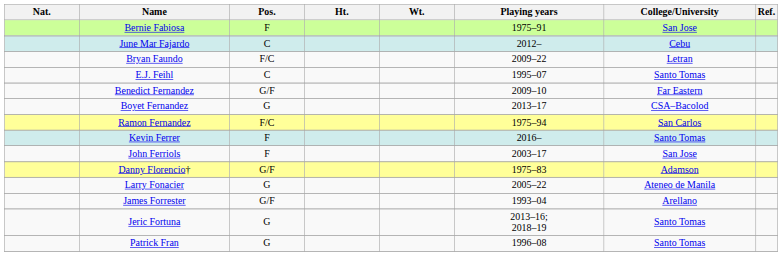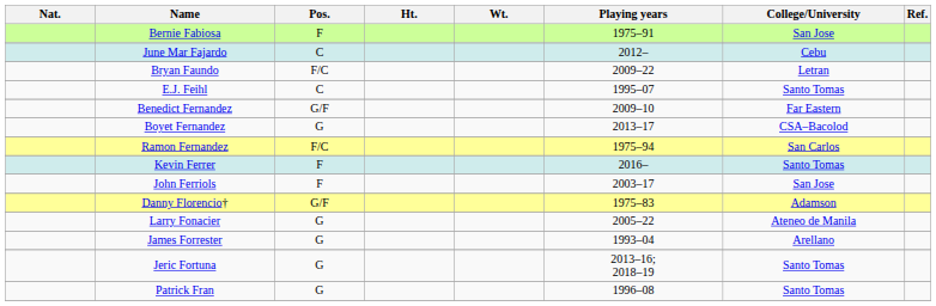James Forrester | Pos.: G/F -> G
